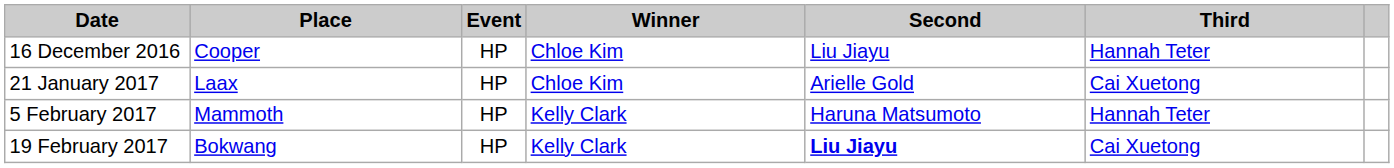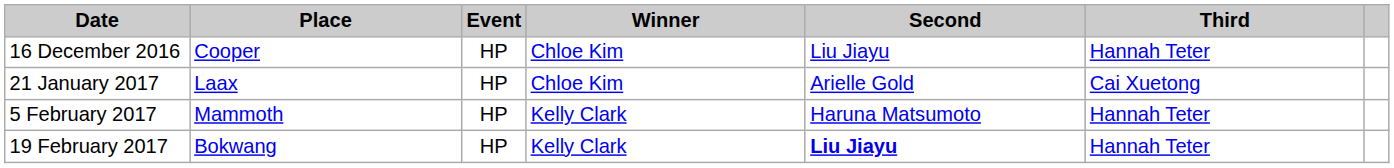19 February 2017 | Third: Cai Xuetong -> Hannah Teter
